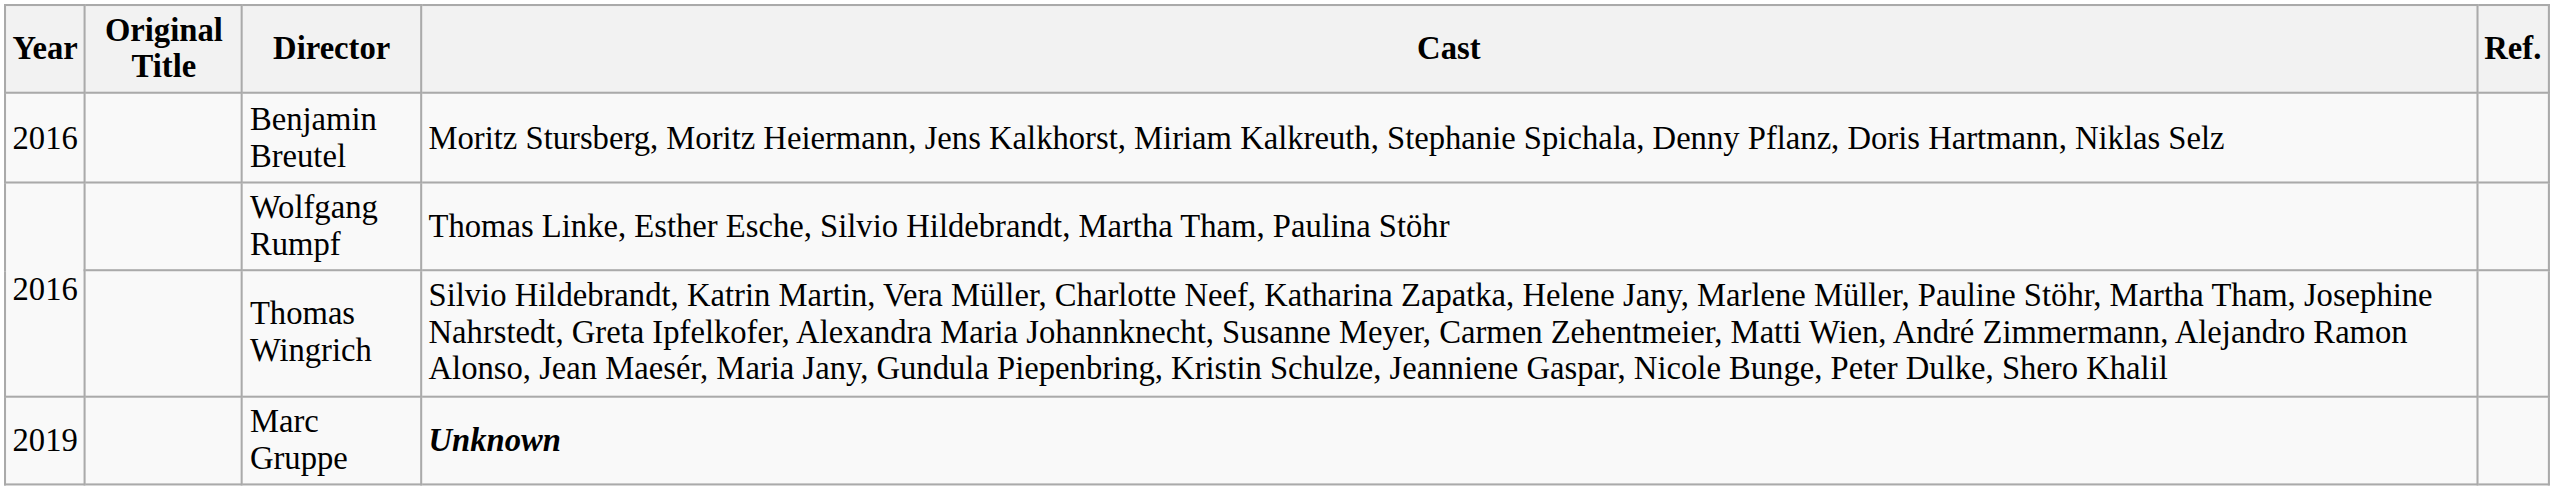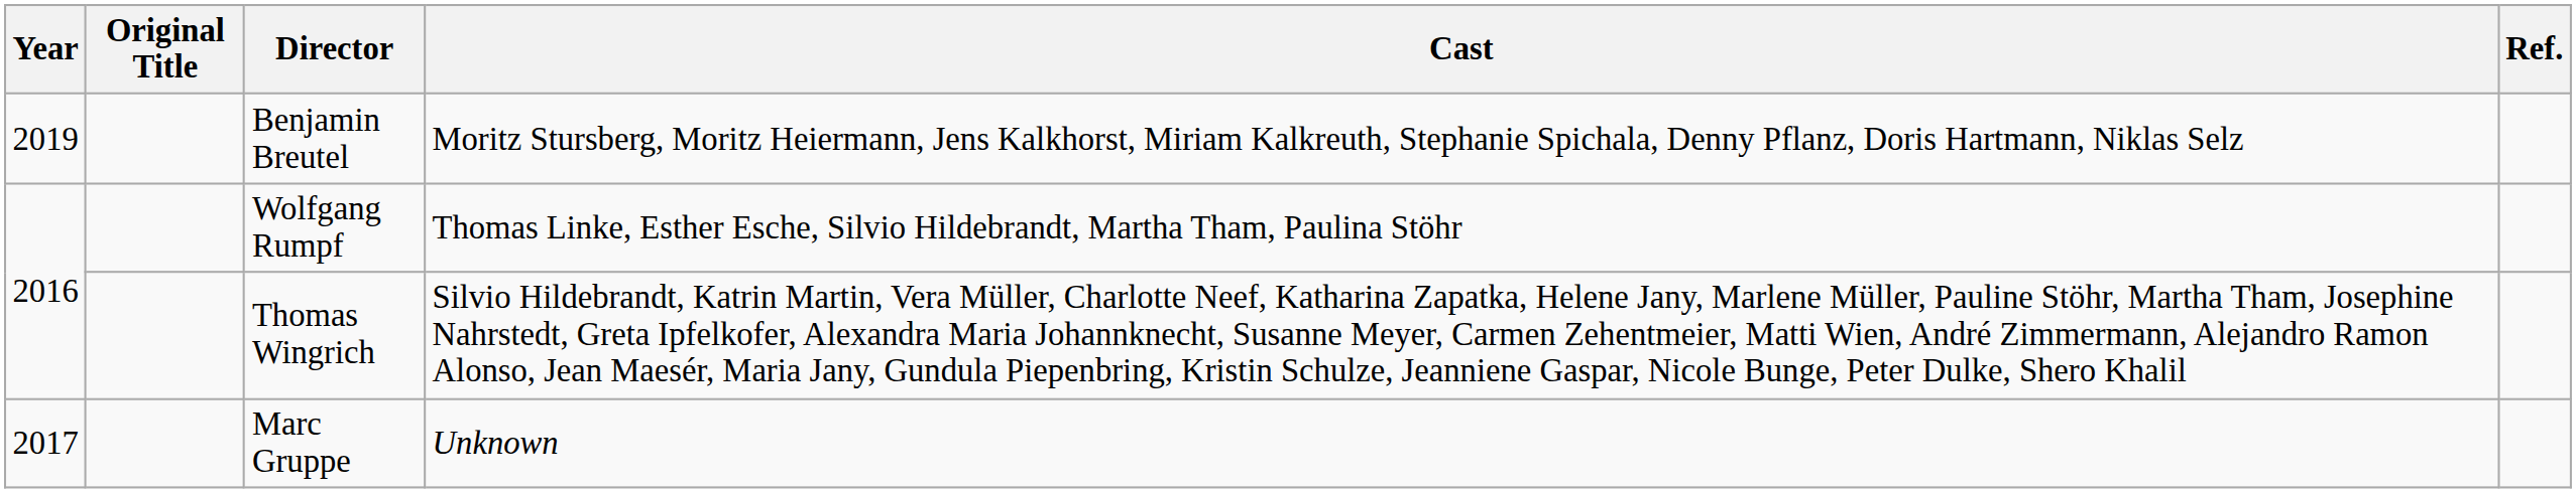Benjamin Breutel | Year: 2016 -> 2019
Marc Gruppe | Year: 2019 -> 2017
Marc Gruppe | Cast: bold -> normal
